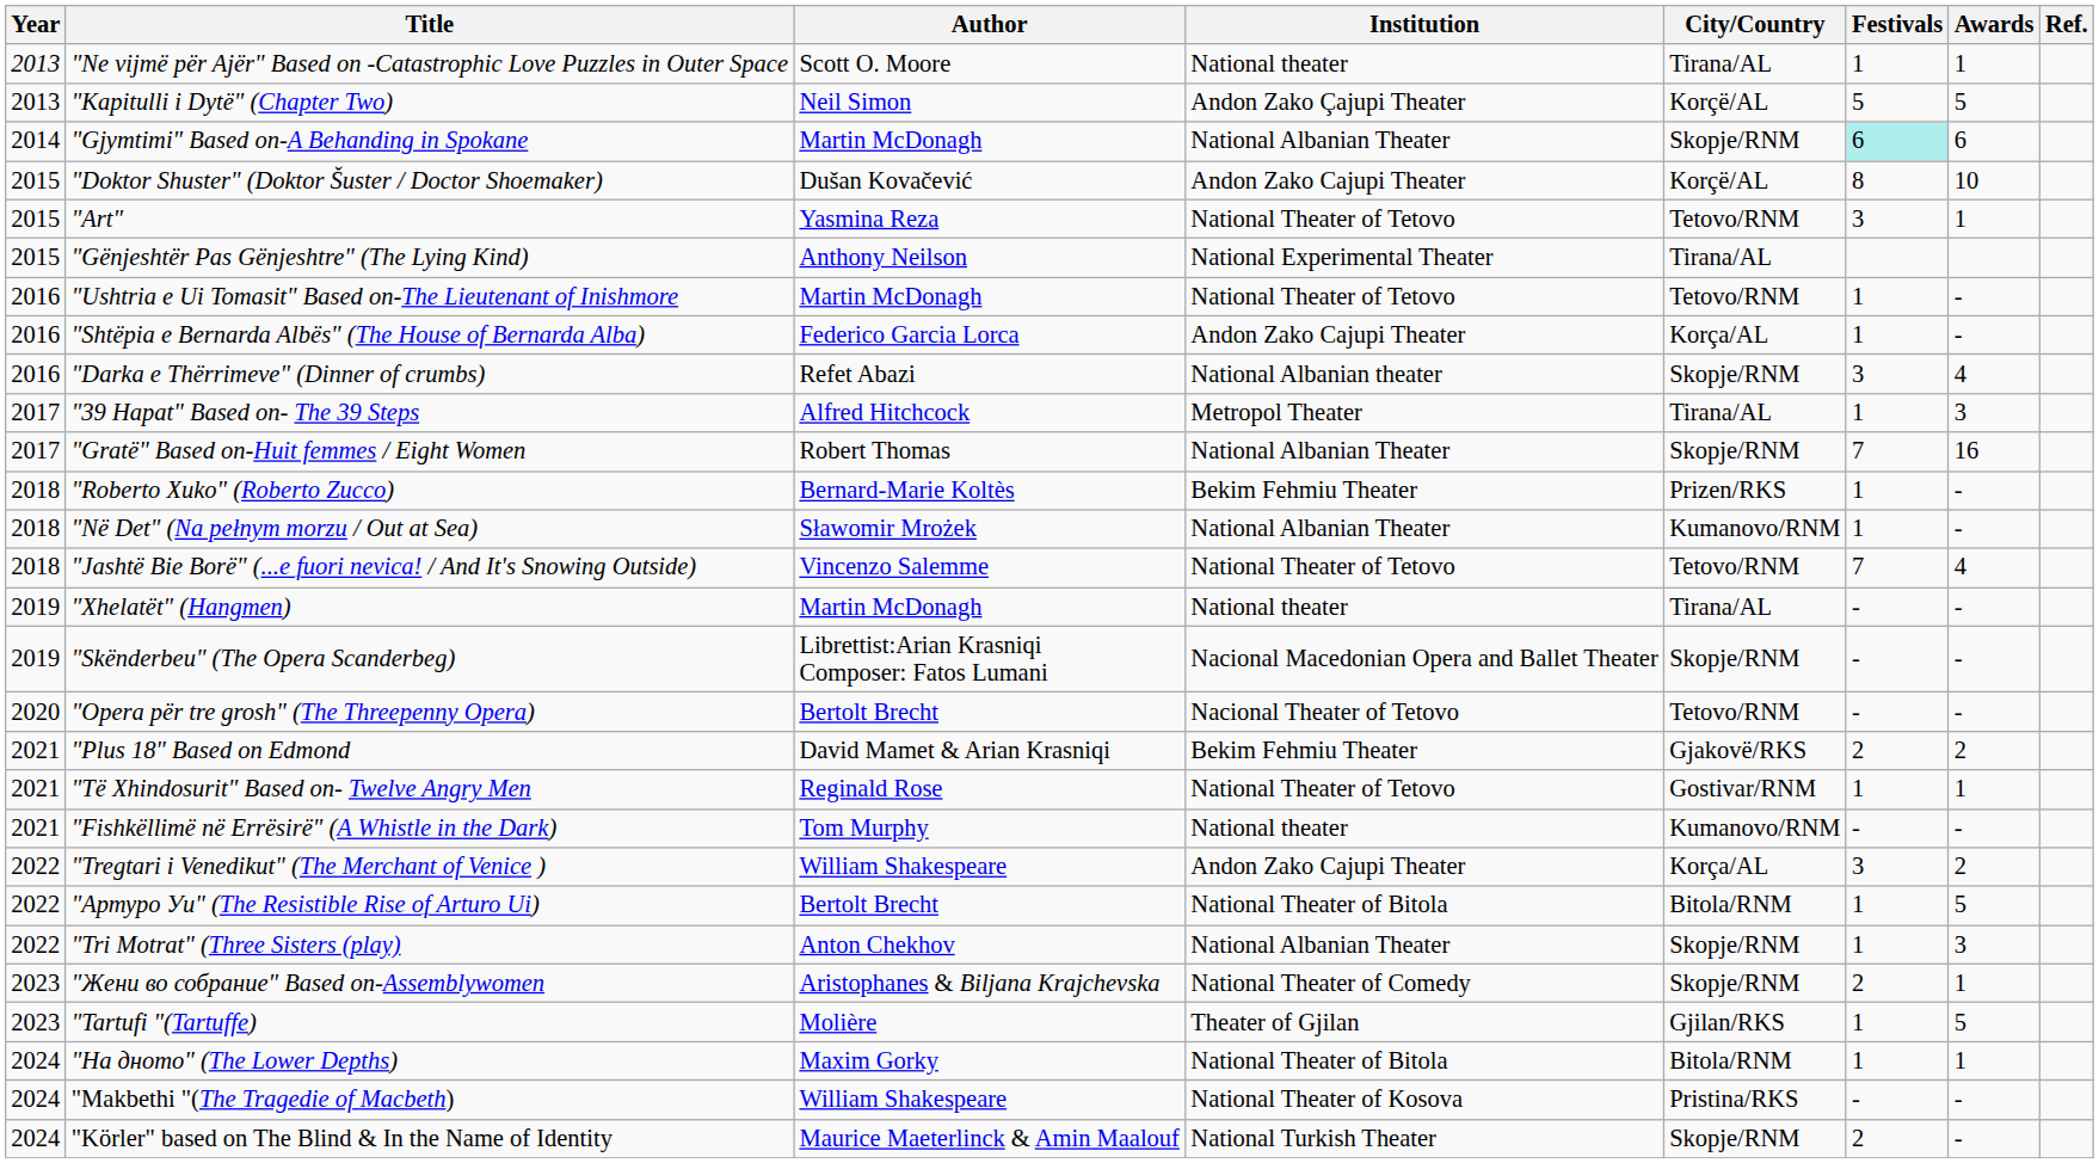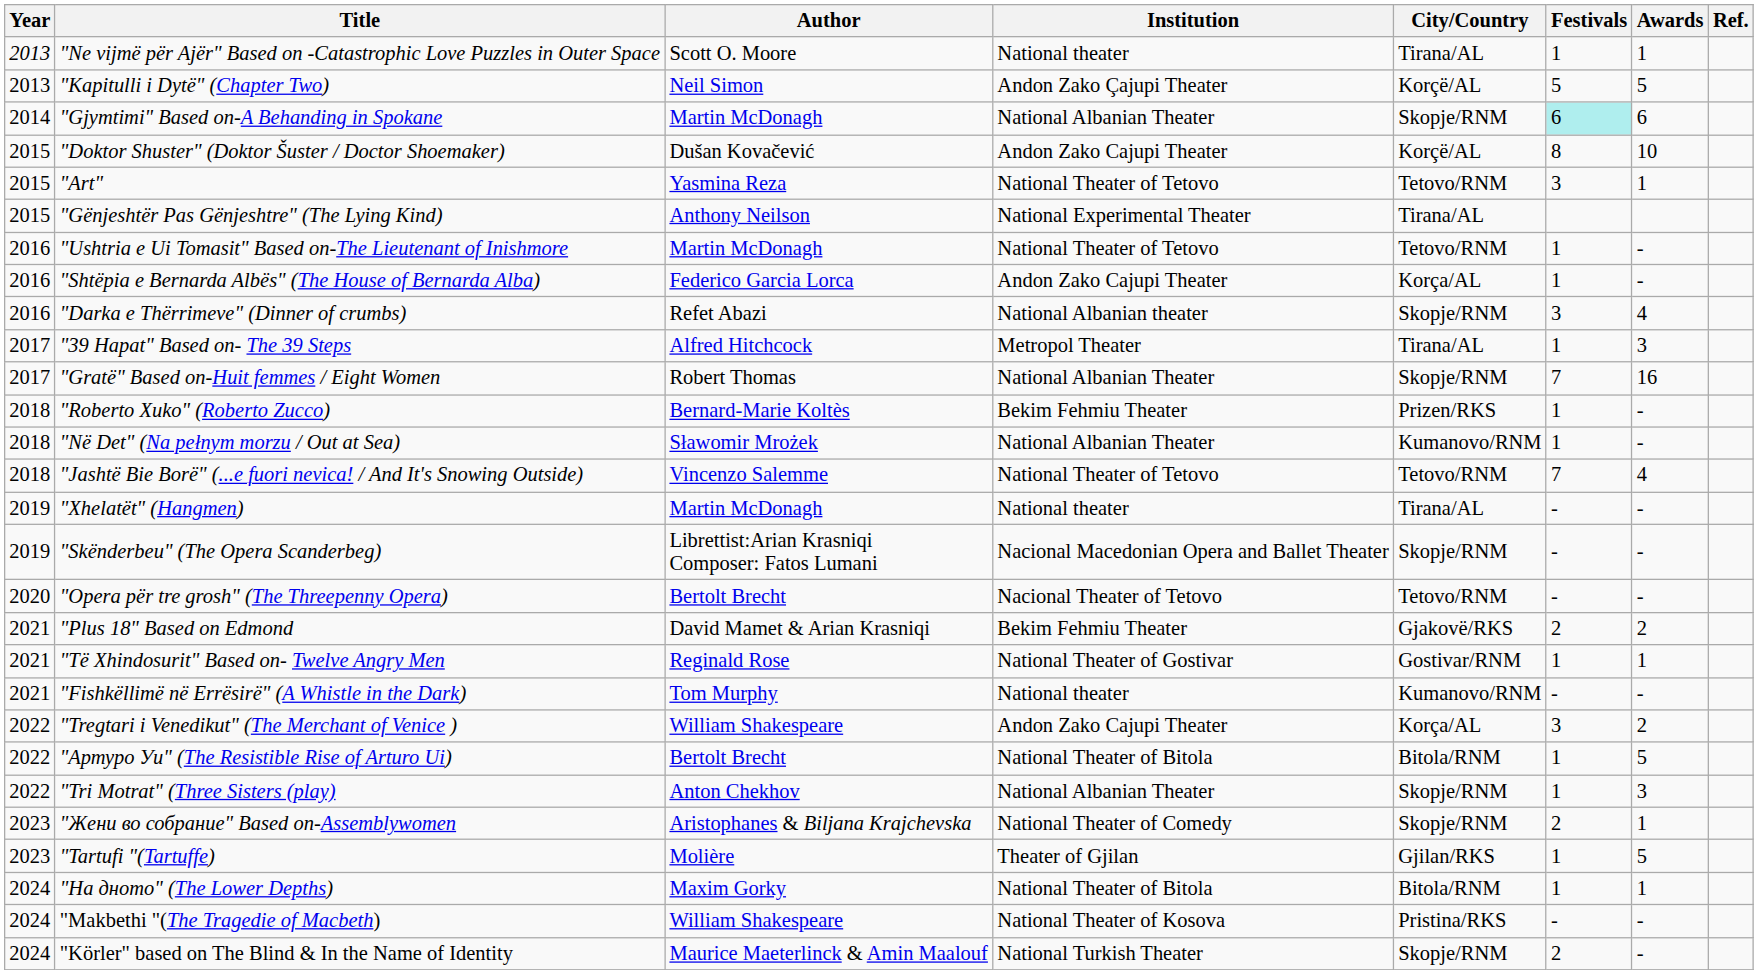"Të Xhindosurit" Based on- Twelve Angry Men | Institution: National Theater of Tetovo -> National Theater of Gostivar
